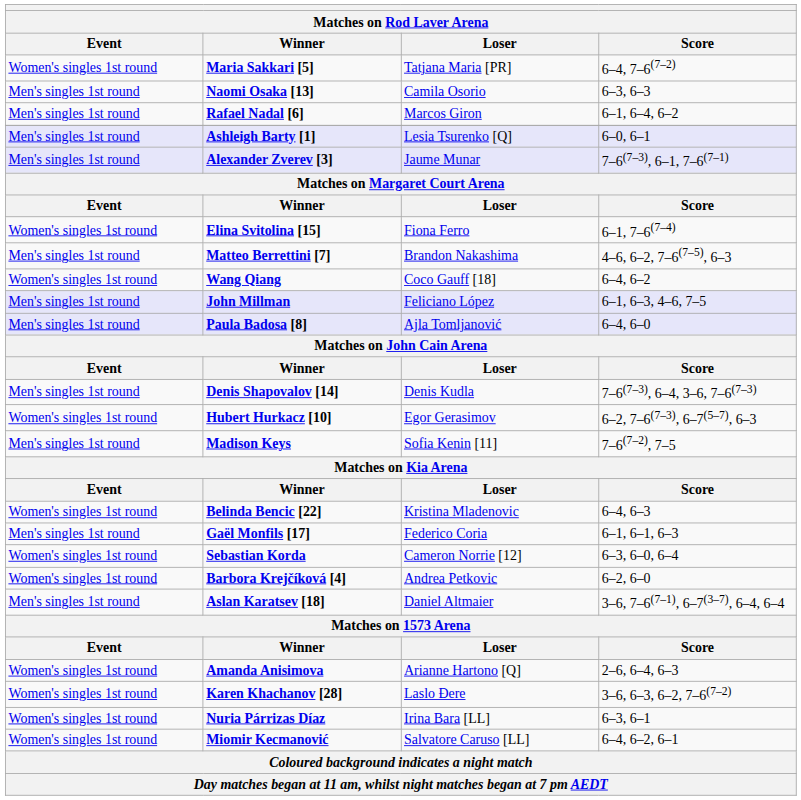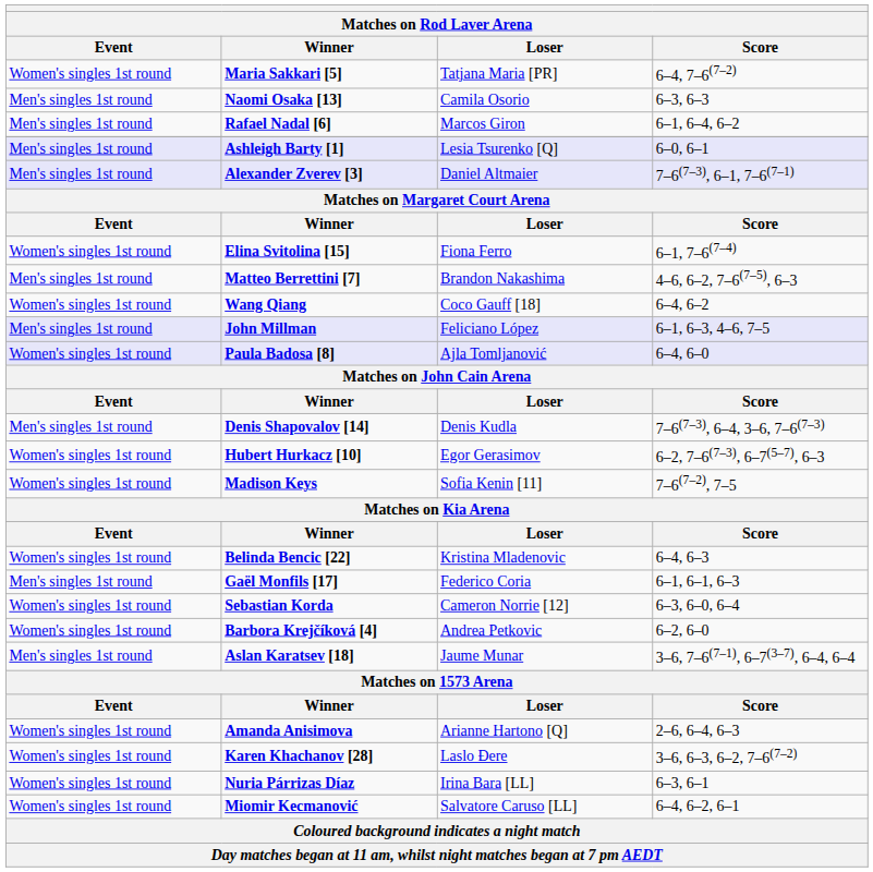Alexander Zverev [3] | Loser: Jaume Munar -> Daniel Altmaier
Paula Badosa [8] | Event: Men's singles 1st round -> Women's singles 1st round
Madison Keys | Event: Men's singles 1st round -> Women's singles 1st round
Aslan Karatsev [18] | Loser: Daniel Altmaier -> Jaume Munar
